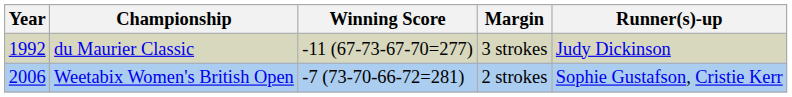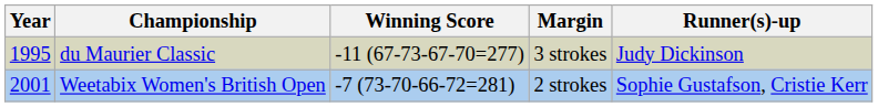du Maurier Classic | Year: 1992 -> 1995
Weetabix Women's British Open | Year: 2006 -> 2001
